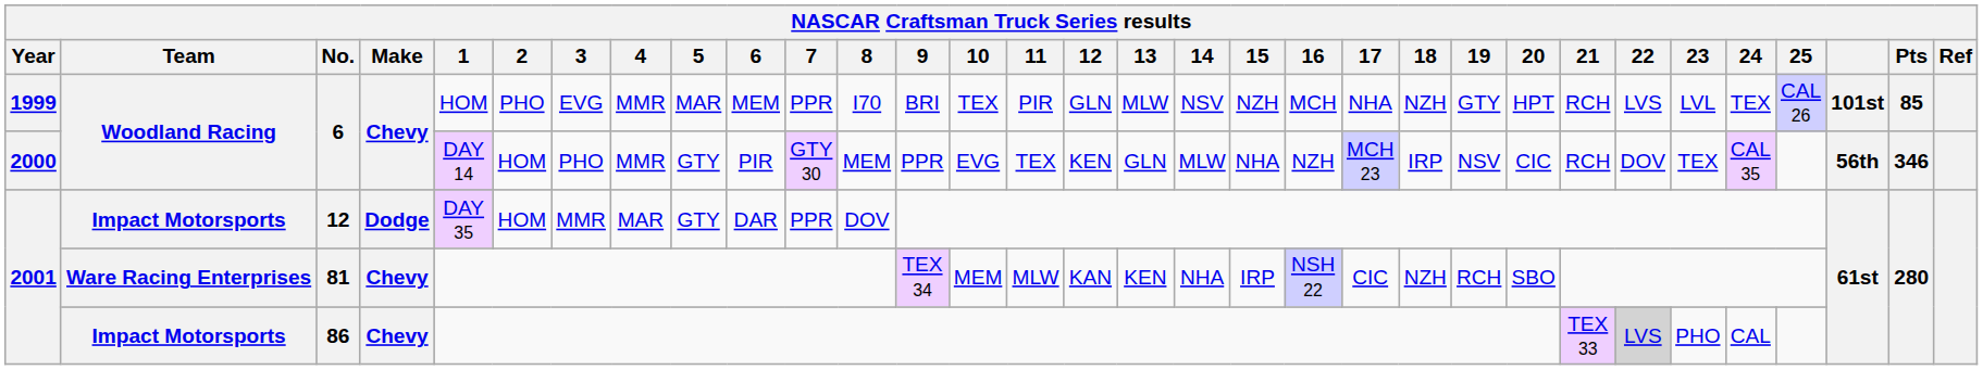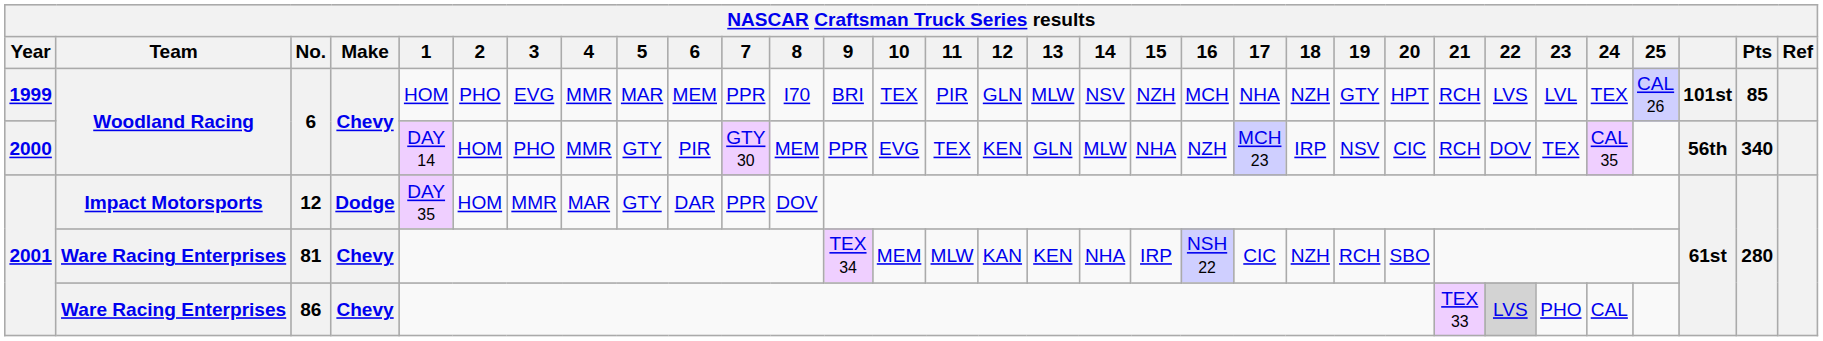2000 / 6 | Pts: 346 -> 340
86 | Team: Impact Motorsports -> Ware Racing Enterprises
